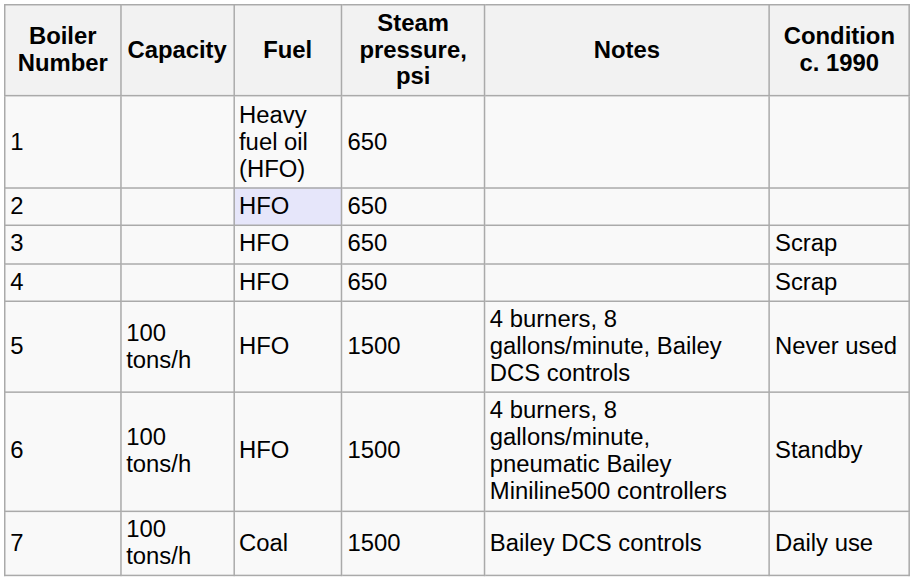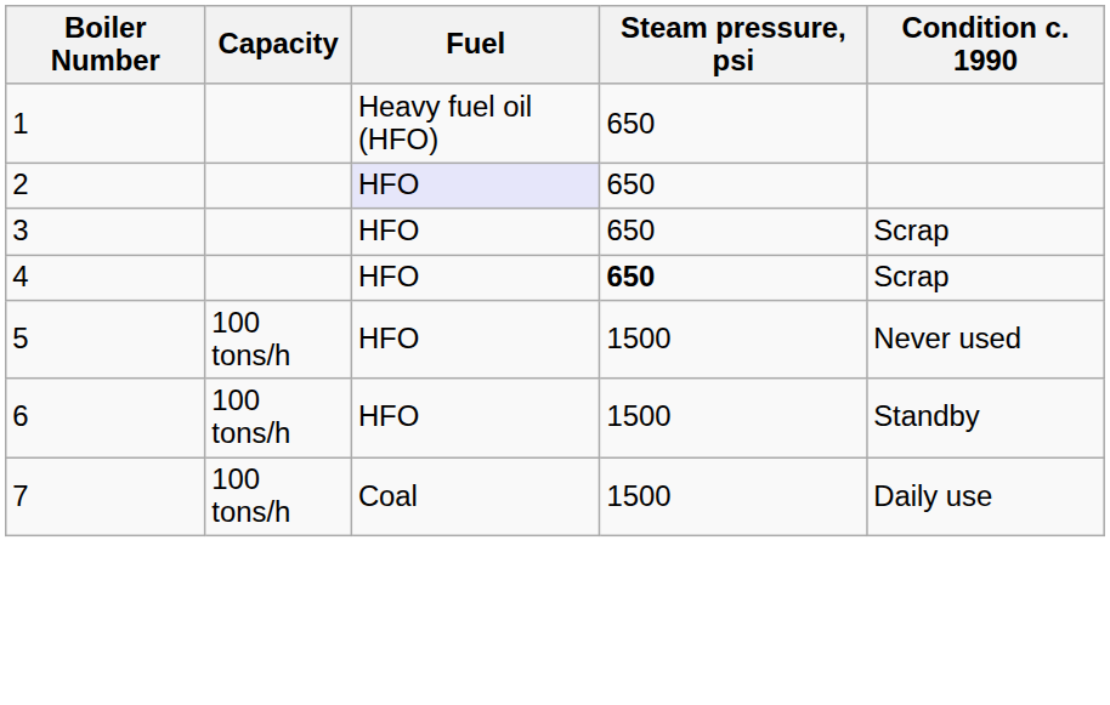- column: Notes | 4 burners, 8 gallons/minute, Bailey DCS controls | 4 burners, 8 gallons/minute, pneumatic Bailey Miniline500 controllers | Bailey DCS controls
4 | Steam pressure, psi: normal -> bold
